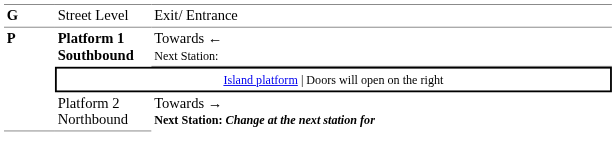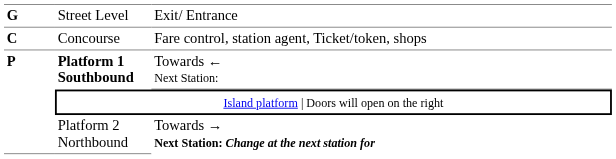+ row: C | Concourse | Fare control, station agent, Ticket/token, shops
